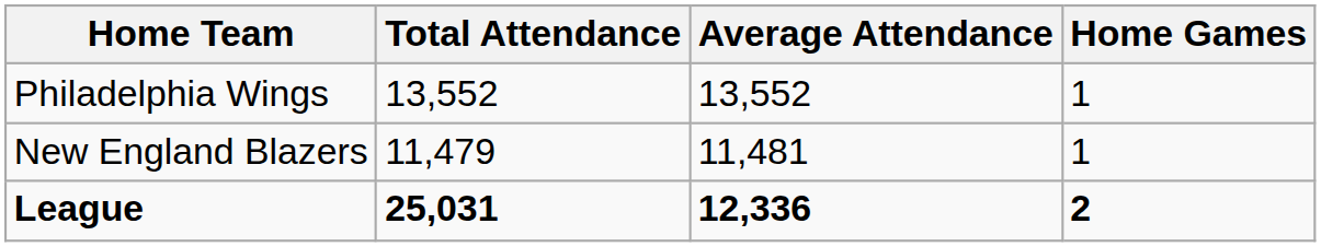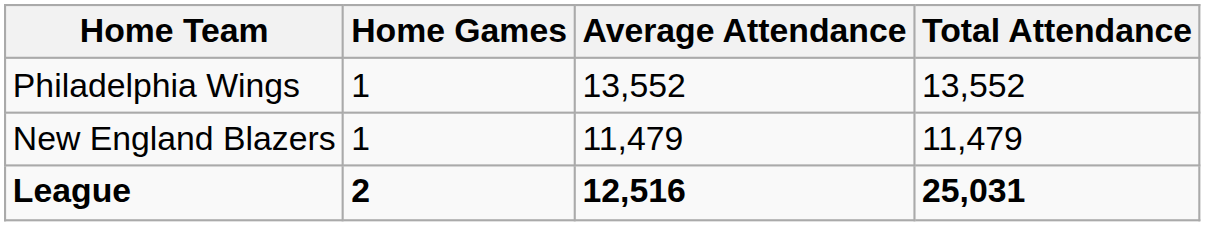columns swapped: Home Games <-> Total Attendance
New England Blazers | Average Attendance: 11,481 -> 11,479
League | Average Attendance: 12,336 -> 12,516
